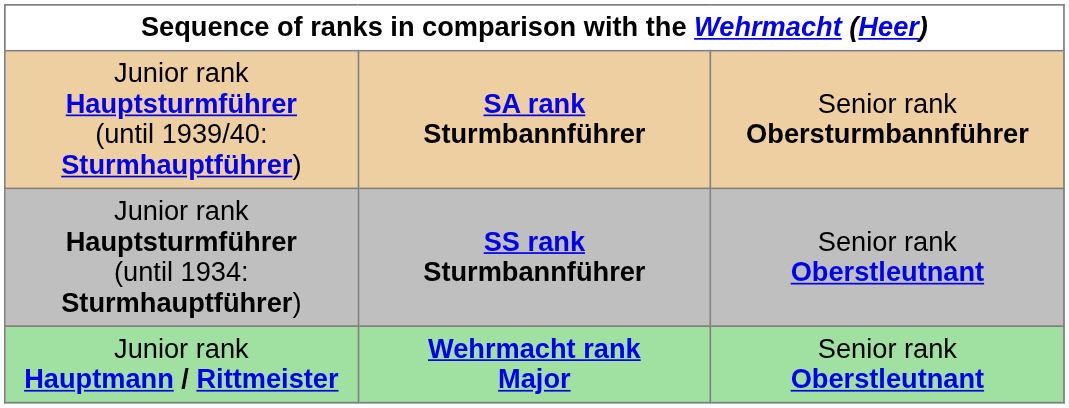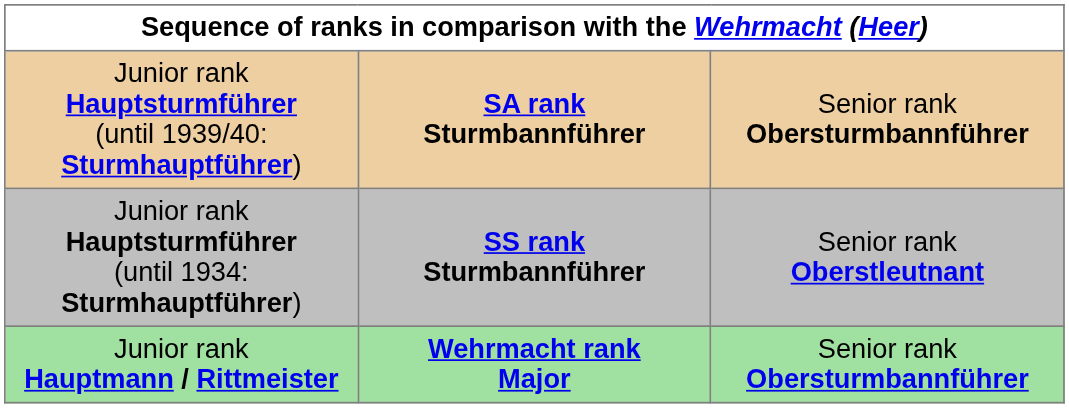Junior rank Hauptmann / Rittmeister | column 3: Senior rank Oberstleutnant -> Senior rank Obersturmbannführer
